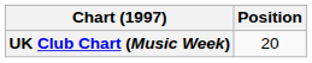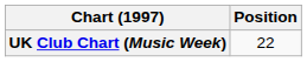UK Club Chart (Music Week) | Position: 20 -> 22
